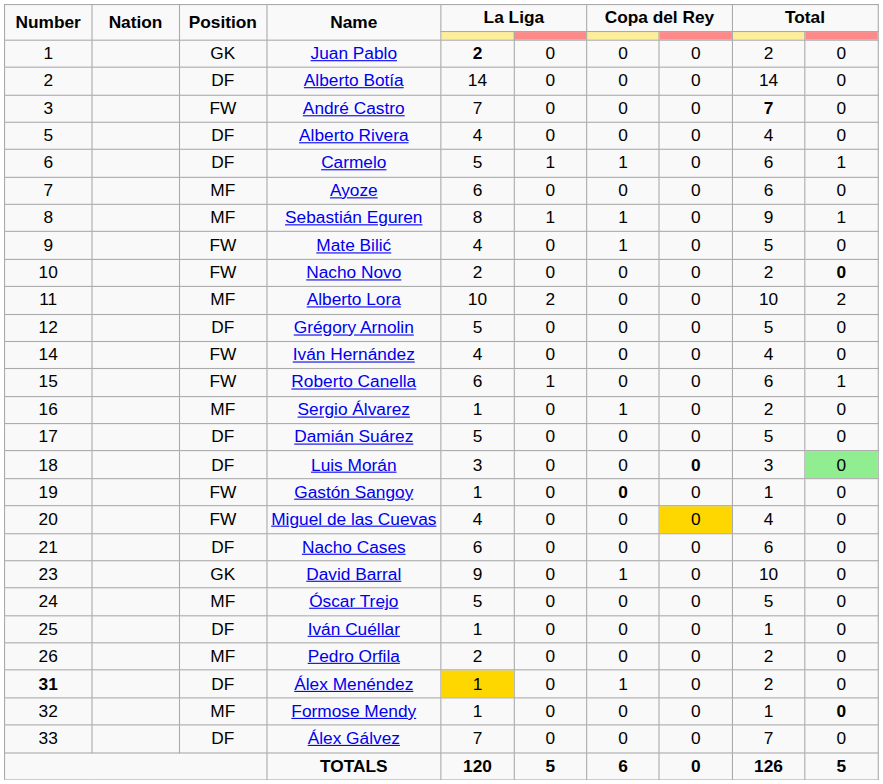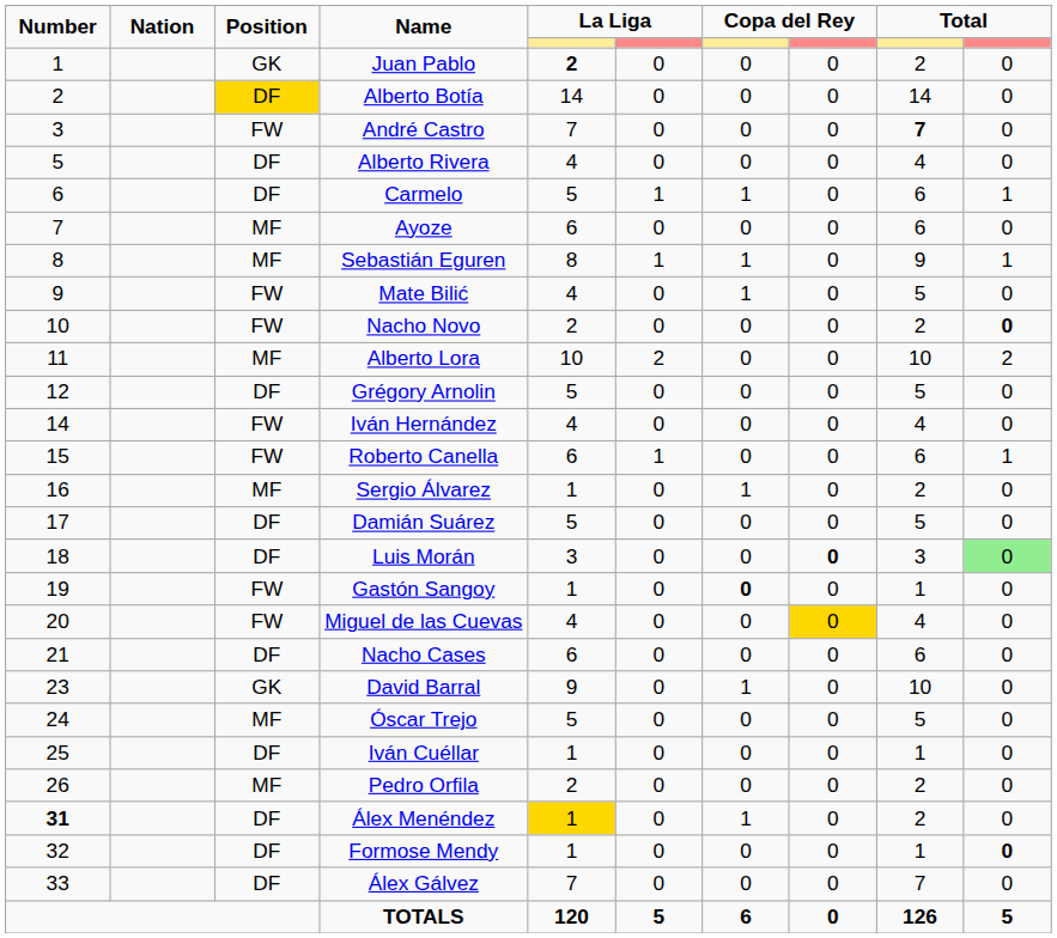Alberto Botía | Position: no background -> gold background
Formose Mendy | Position: MF -> DF
